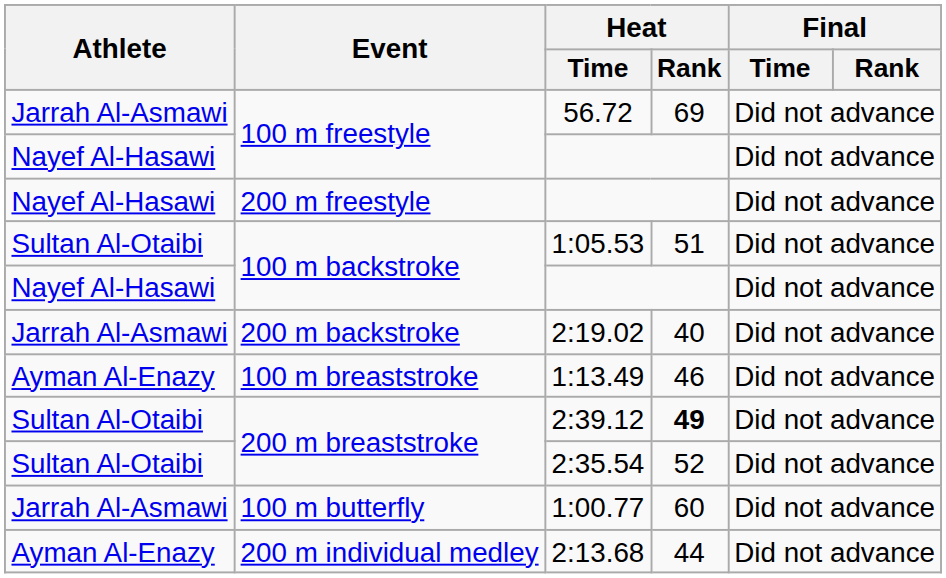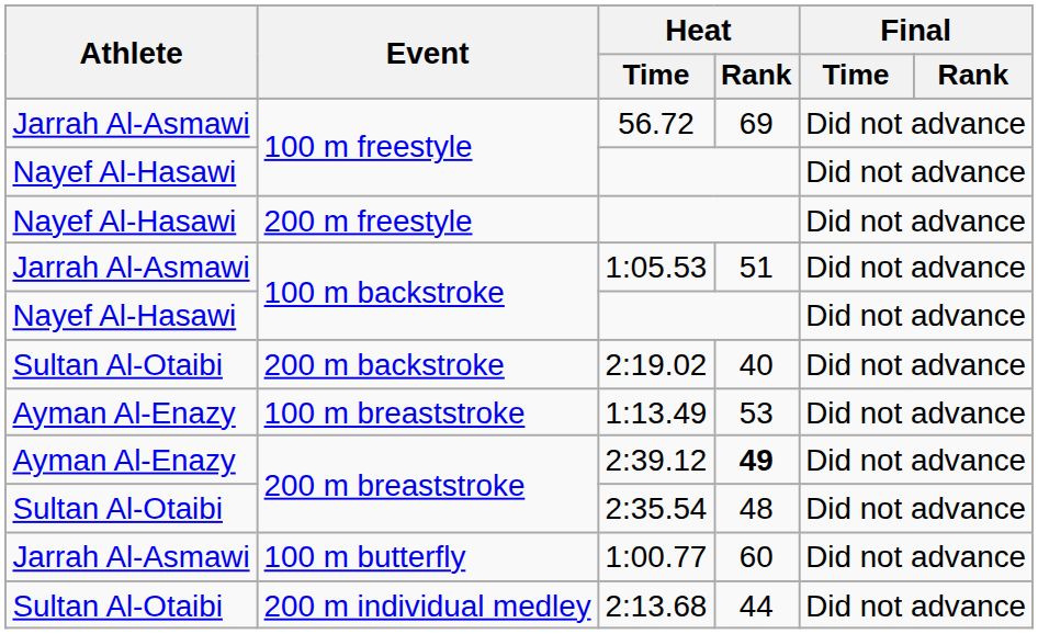1:05.53 | Athlete: Sultan Al-Otaibi -> Jarrah Al-Asmawi
2:19.02 | Athlete: Jarrah Al-Asmawi -> Sultan Al-Otaibi
1:13.49 | Heat / Rank: 46 -> 53
2:39.12 | Athlete: Sultan Al-Otaibi -> Ayman Al-Enazy
2:35.54 | Heat / Rank: 52 -> 48
2:13.68 | Athlete: Ayman Al-Enazy -> Sultan Al-Otaibi
